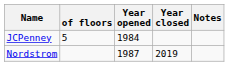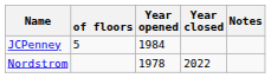Nordstrom | Year opened: 1987 -> 1978
Nordstrom | Year closed: 2019 -> 2022
